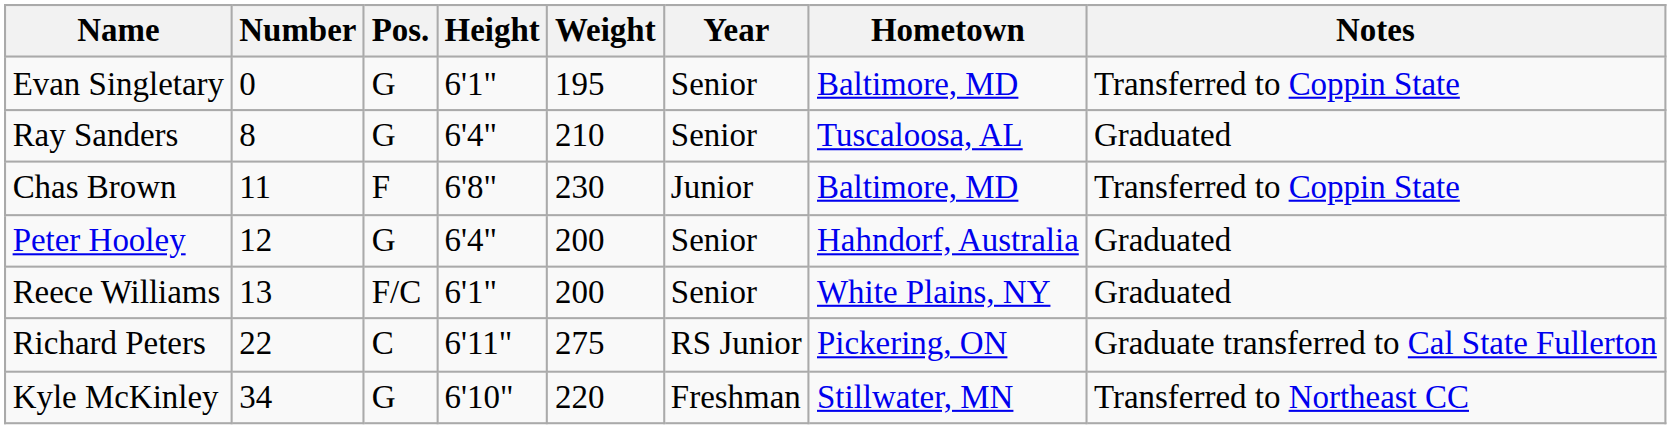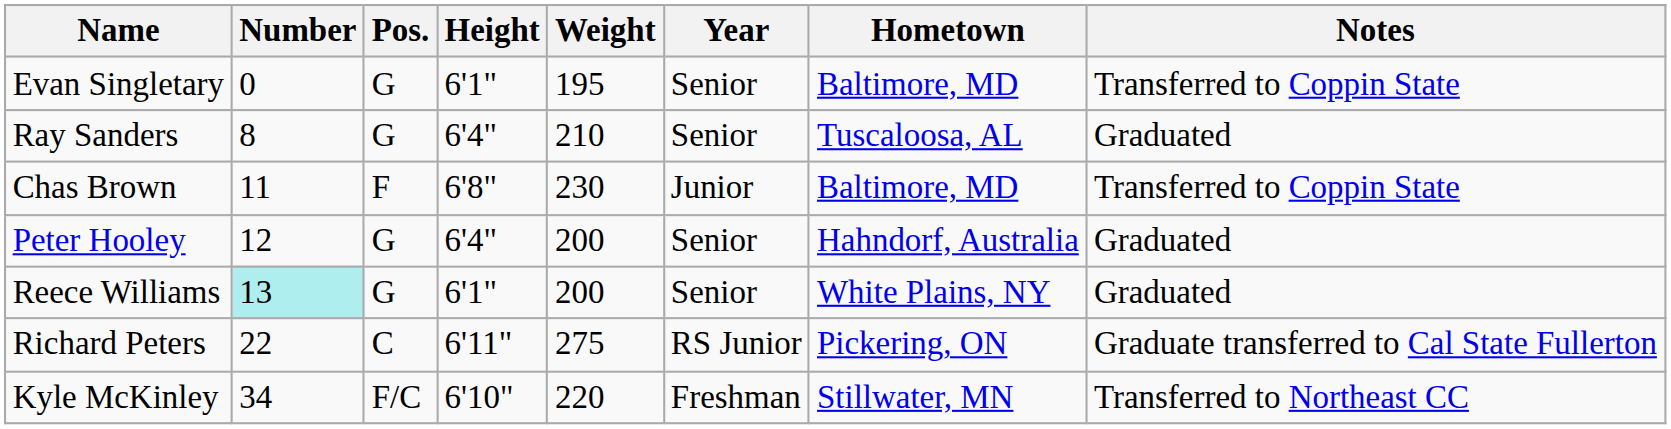Reece Williams | Number: no background -> paleturquoise background
Reece Williams | Pos.: F/C -> G
Kyle McKinley | Pos.: G -> F/C
